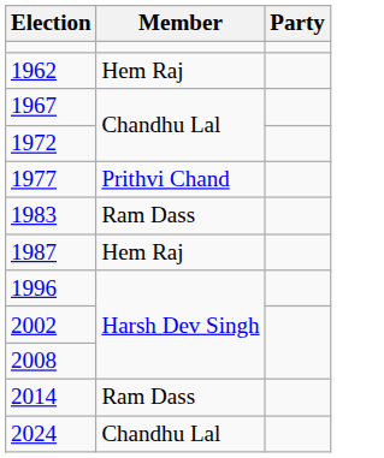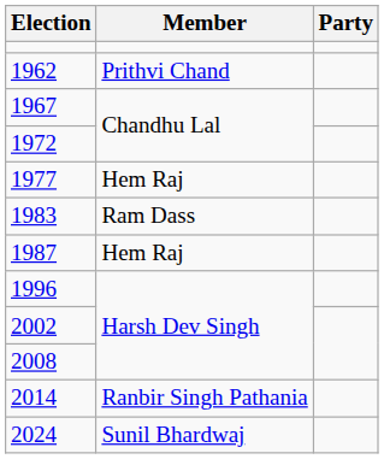1962 | Member: Hem Raj -> Prithvi Chand
1977 | Member: Prithvi Chand -> Hem Raj
2014 | Member: Ram Dass -> Ranbir Singh Pathania
2024 | Member: Chandhu Lal -> Sunil Bhardwaj
